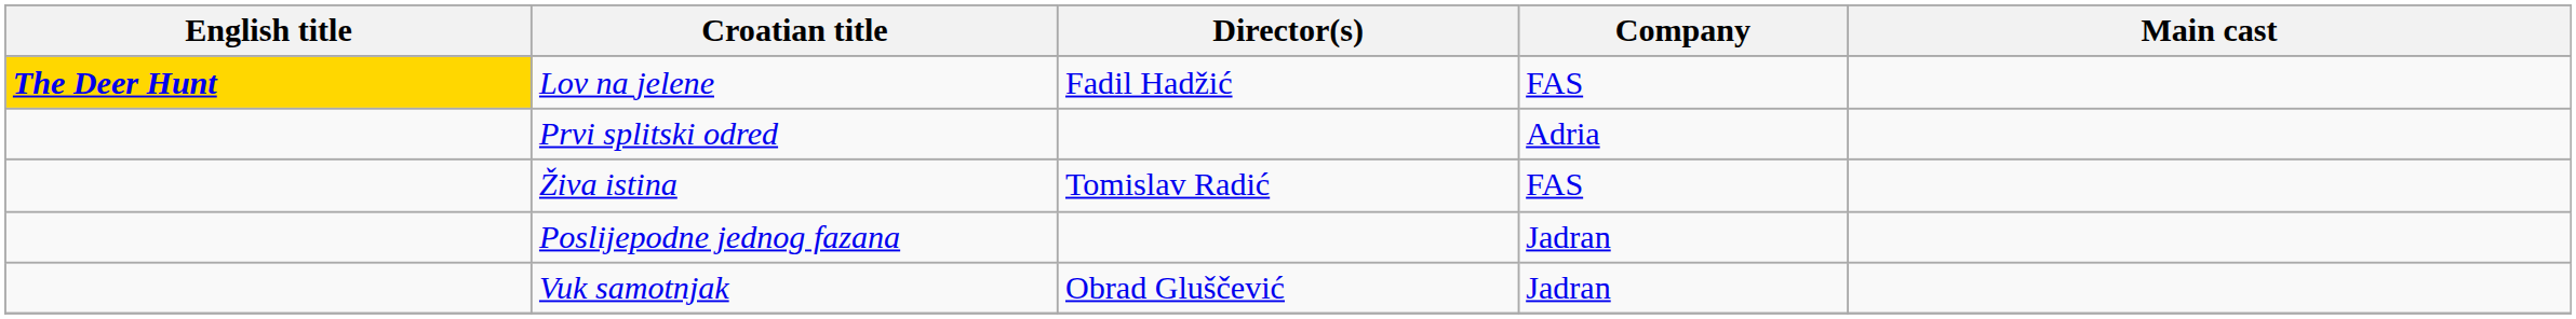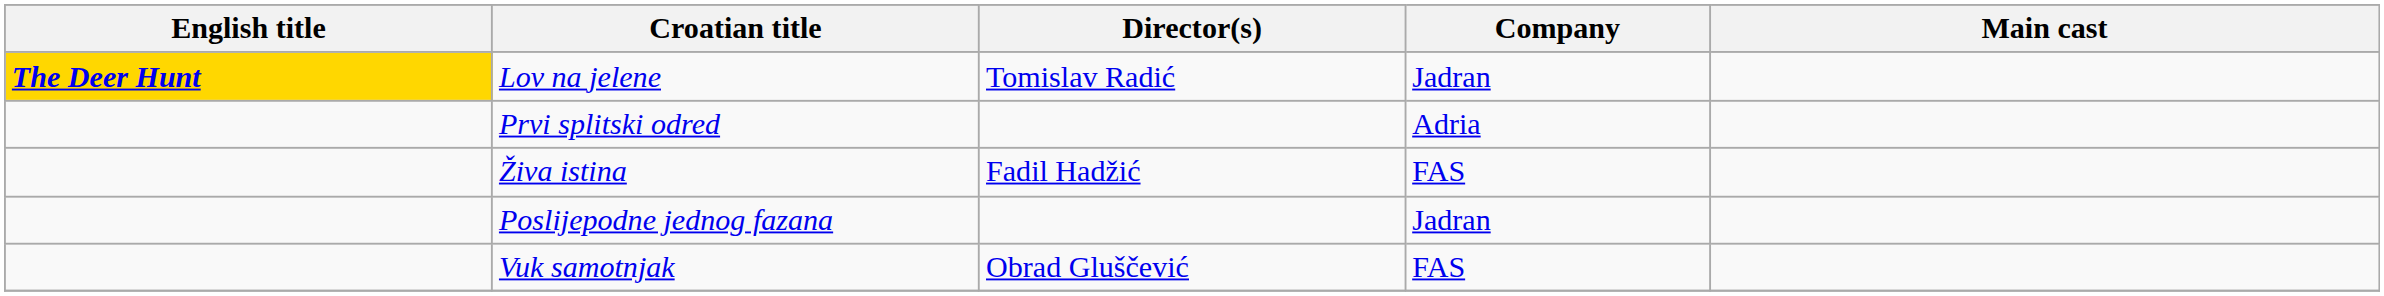Lov na jelene | Director(s): Fadil Hadžić -> Tomislav Radić
Lov na jelene | Company: FAS -> Jadran
Živa istina | Director(s): Tomislav Radić -> Fadil Hadžić
Vuk samotnjak | Company: Jadran -> FAS
